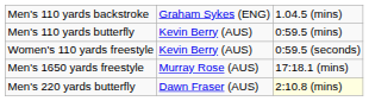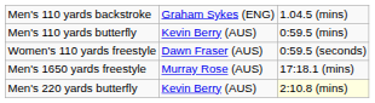Women's 110 yards freestyle | column 2: Kevin Berry (AUS) -> Dawn Fraser (AUS)
Men's 220 yards butterfly | column 2: Dawn Fraser (AUS) -> Kevin Berry (AUS)
